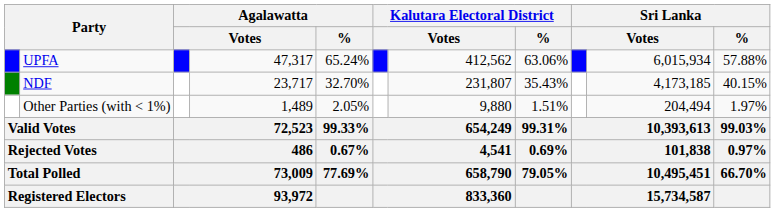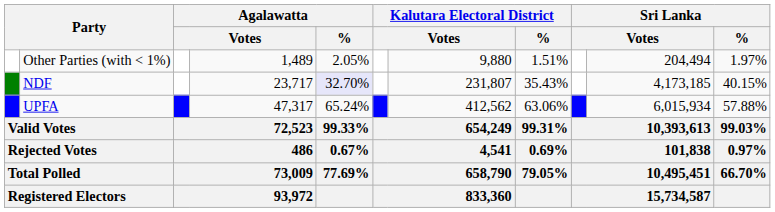rows swapped: UPFA <-> Other Parties (with < 1%)
NDF | Agalawatta / %: no background -> lavender background
